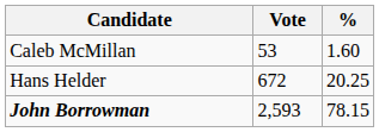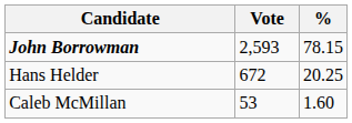rows swapped: John Borrowman <-> Caleb McMillan
